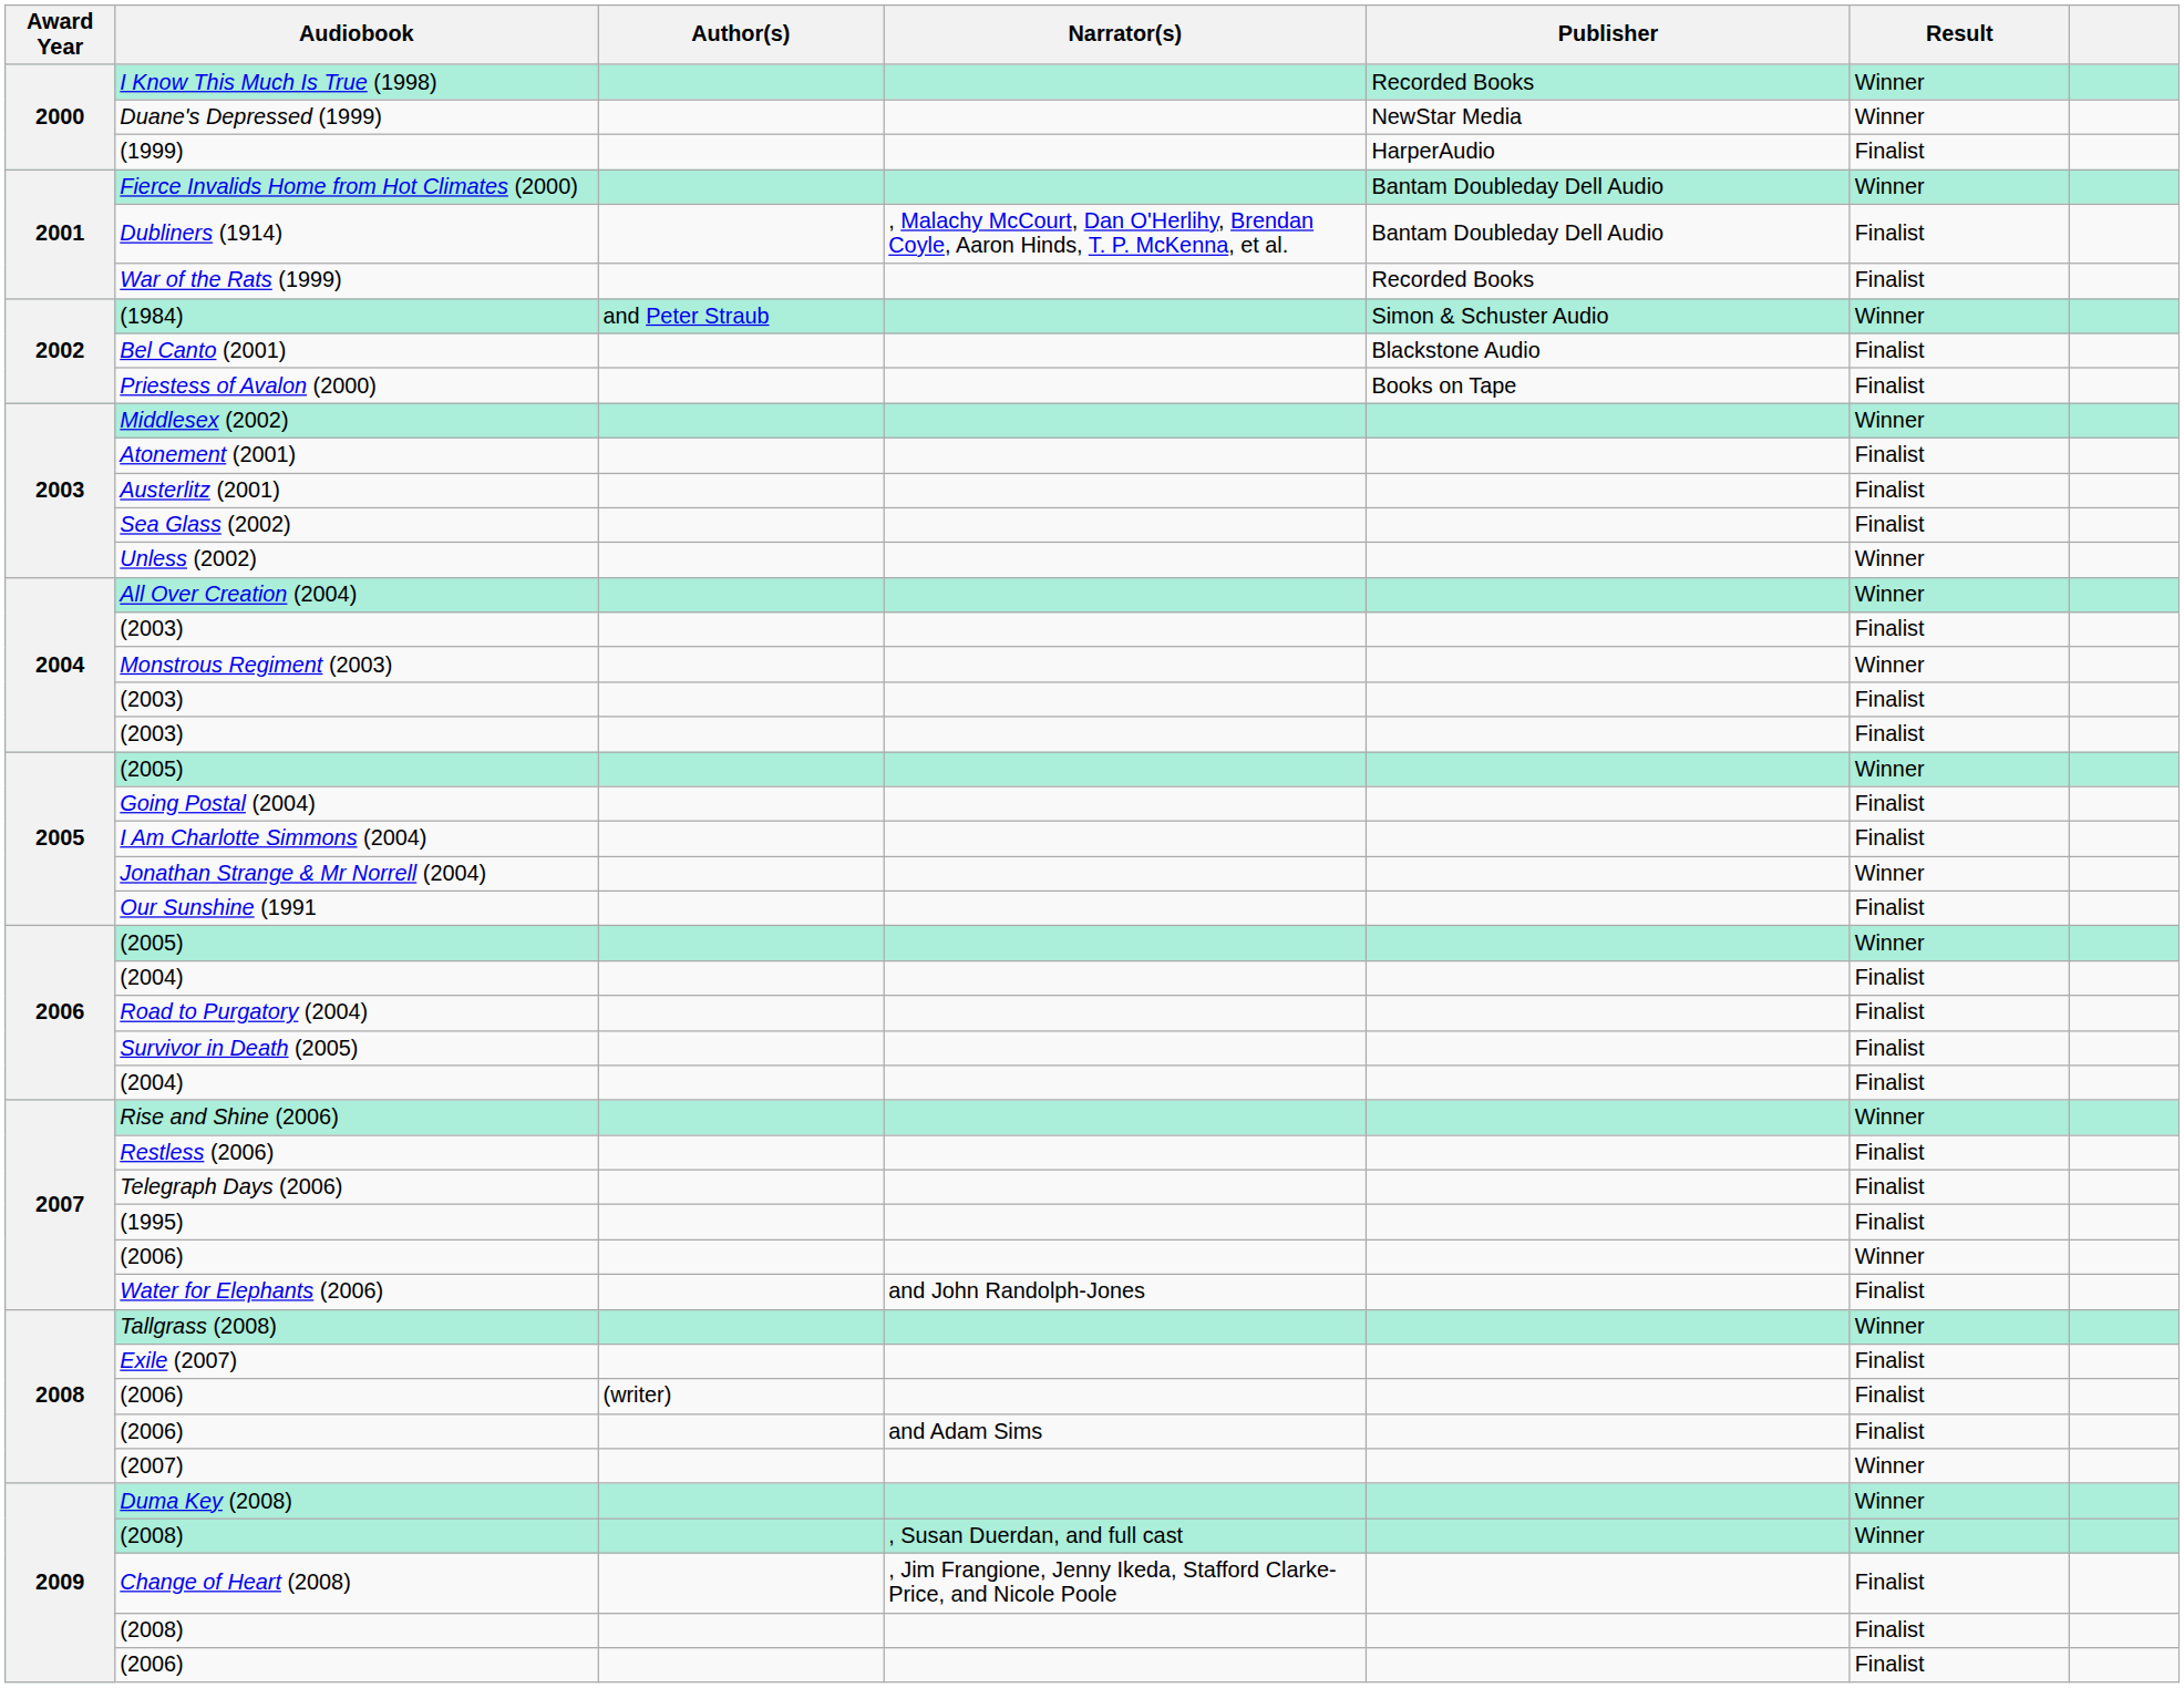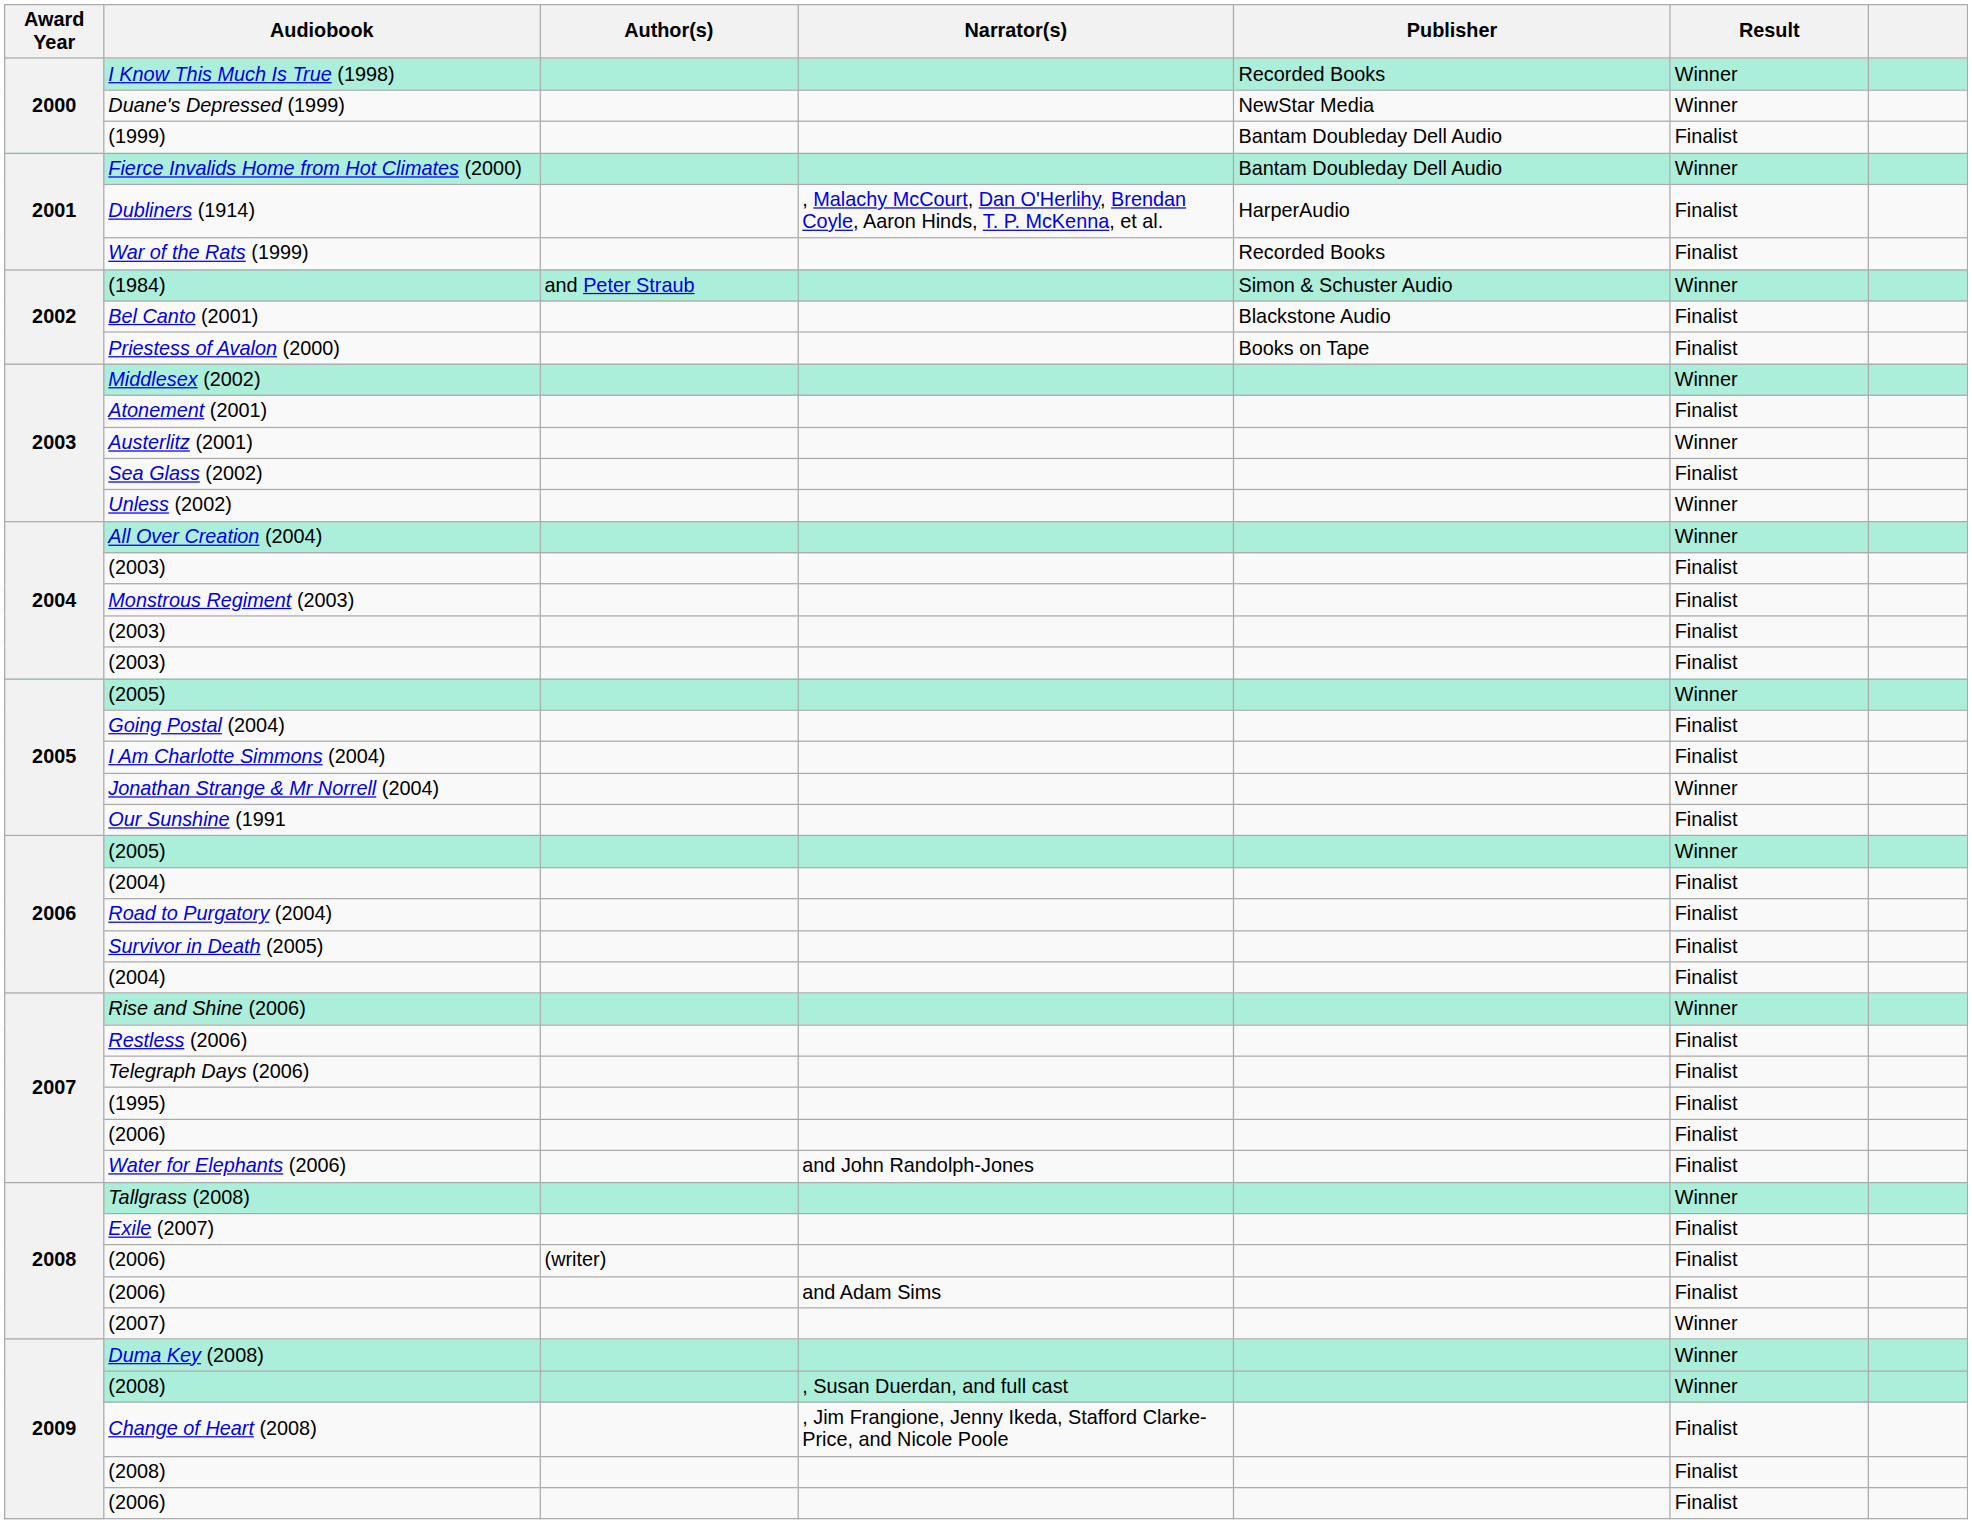(1999) | Publisher: HarperAudio -> Bantam Doubleday Dell Audio
Dubliners (1914) | Publisher: Bantam Doubleday Dell Audio -> HarperAudio
Austerlitz (2001) | Result: Finalist -> Winner
Monstrous Regiment (2003) | Result: Winner -> Finalist
2007 / (2006) | Result: Winner -> Finalist
